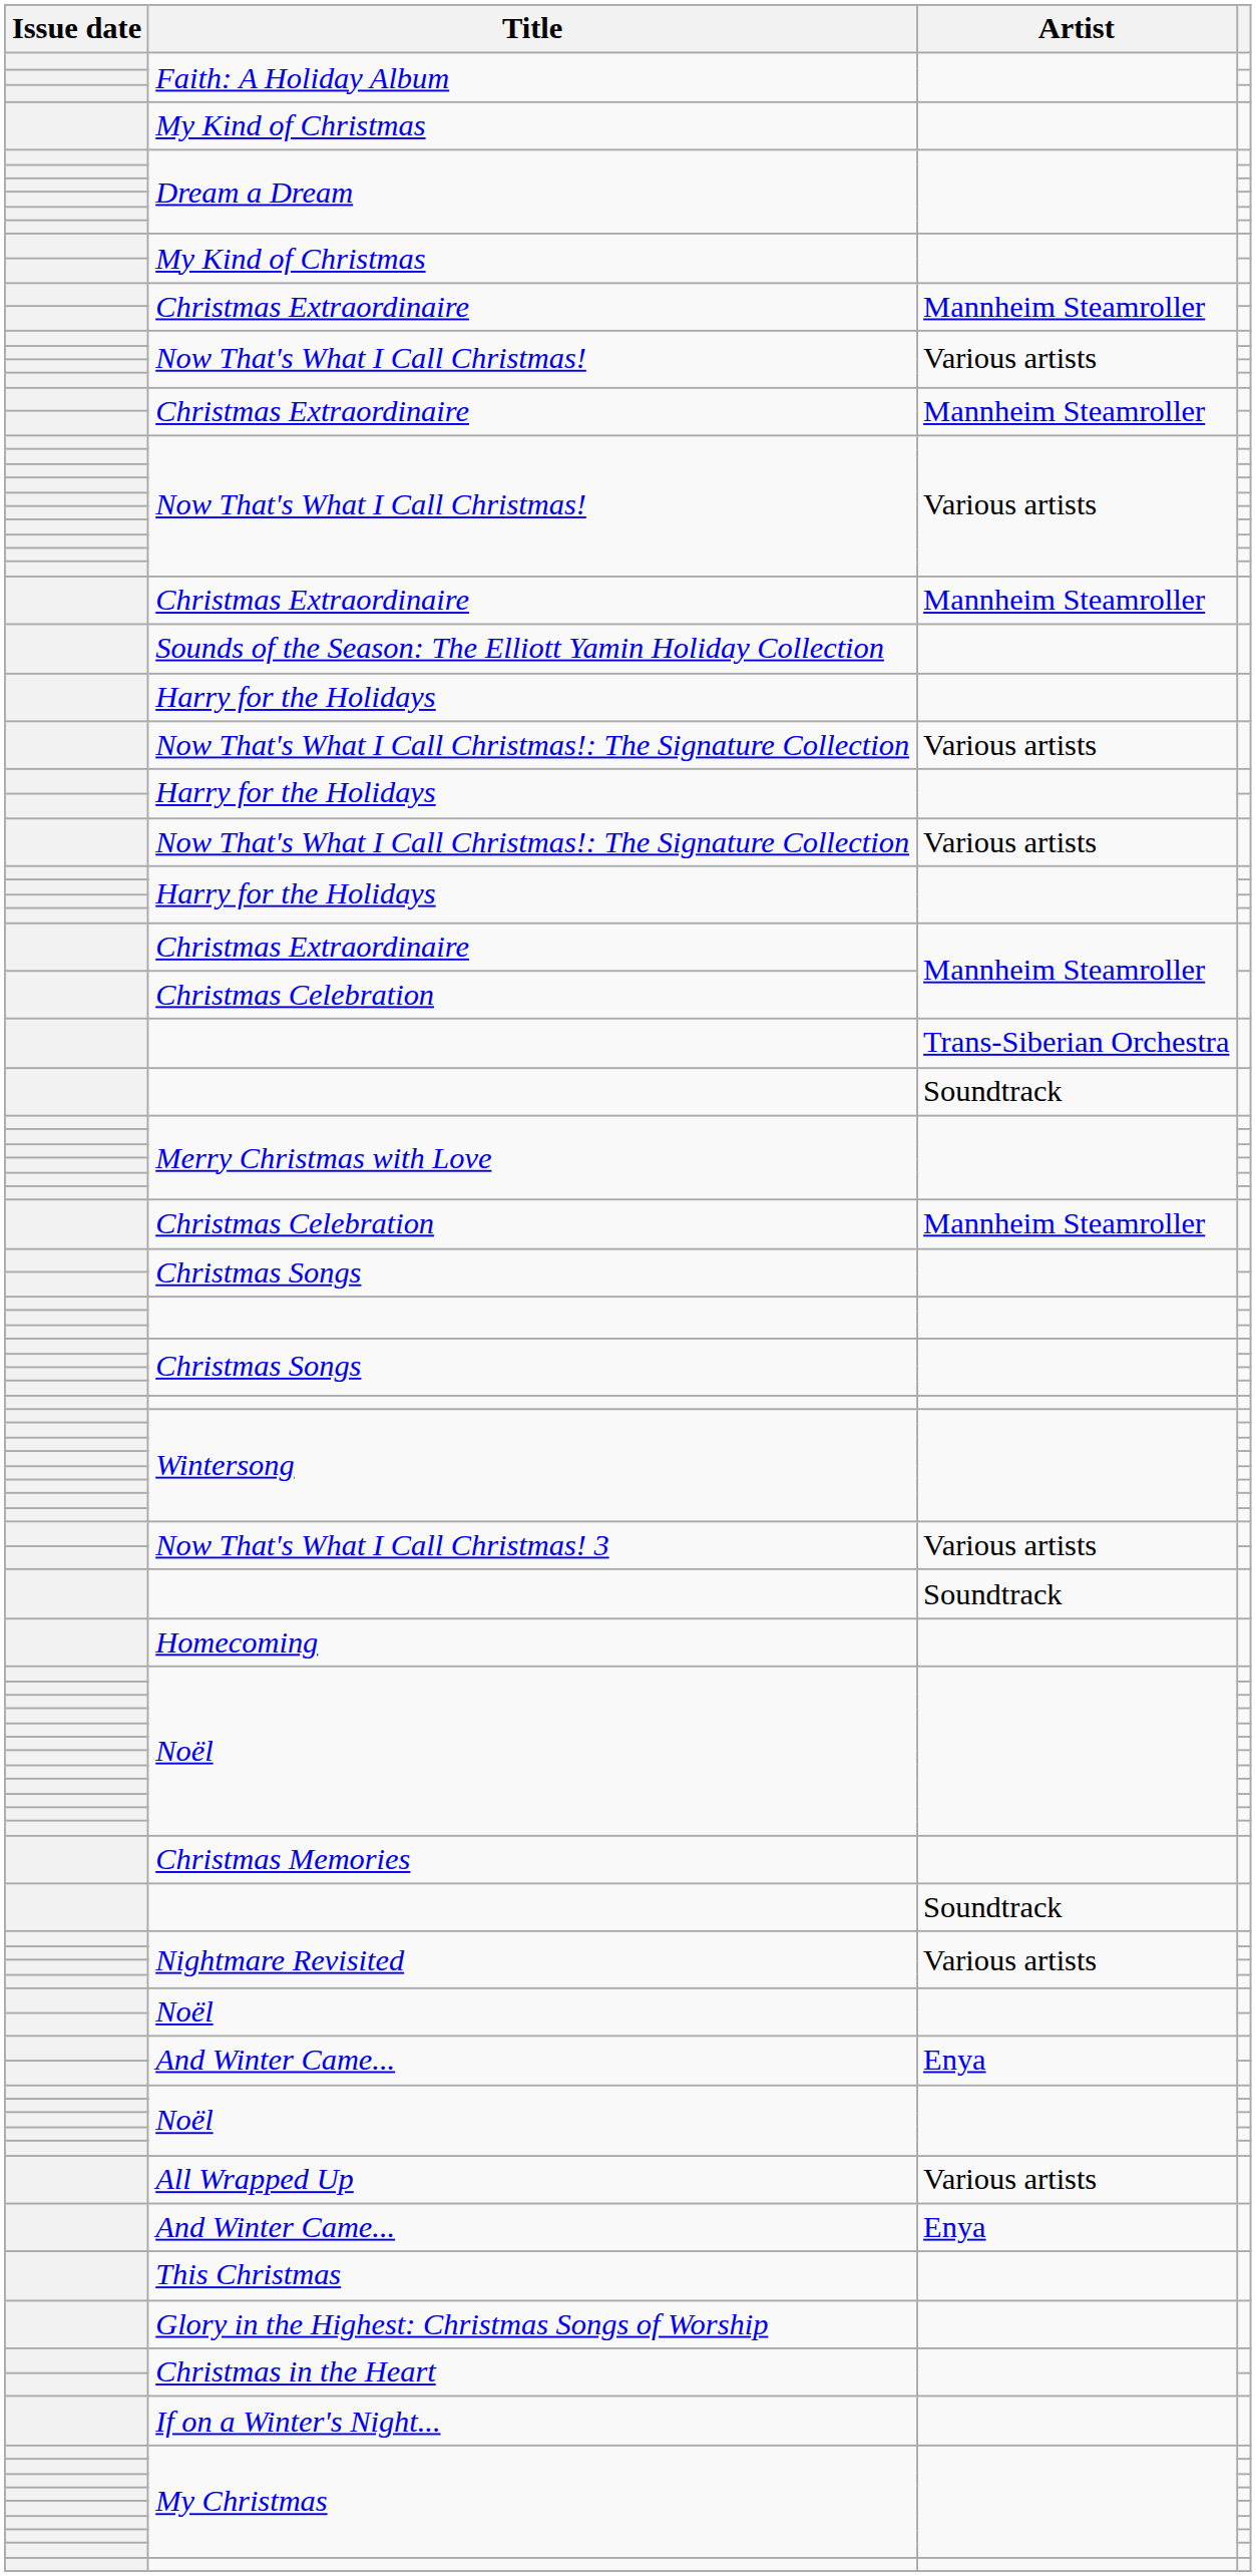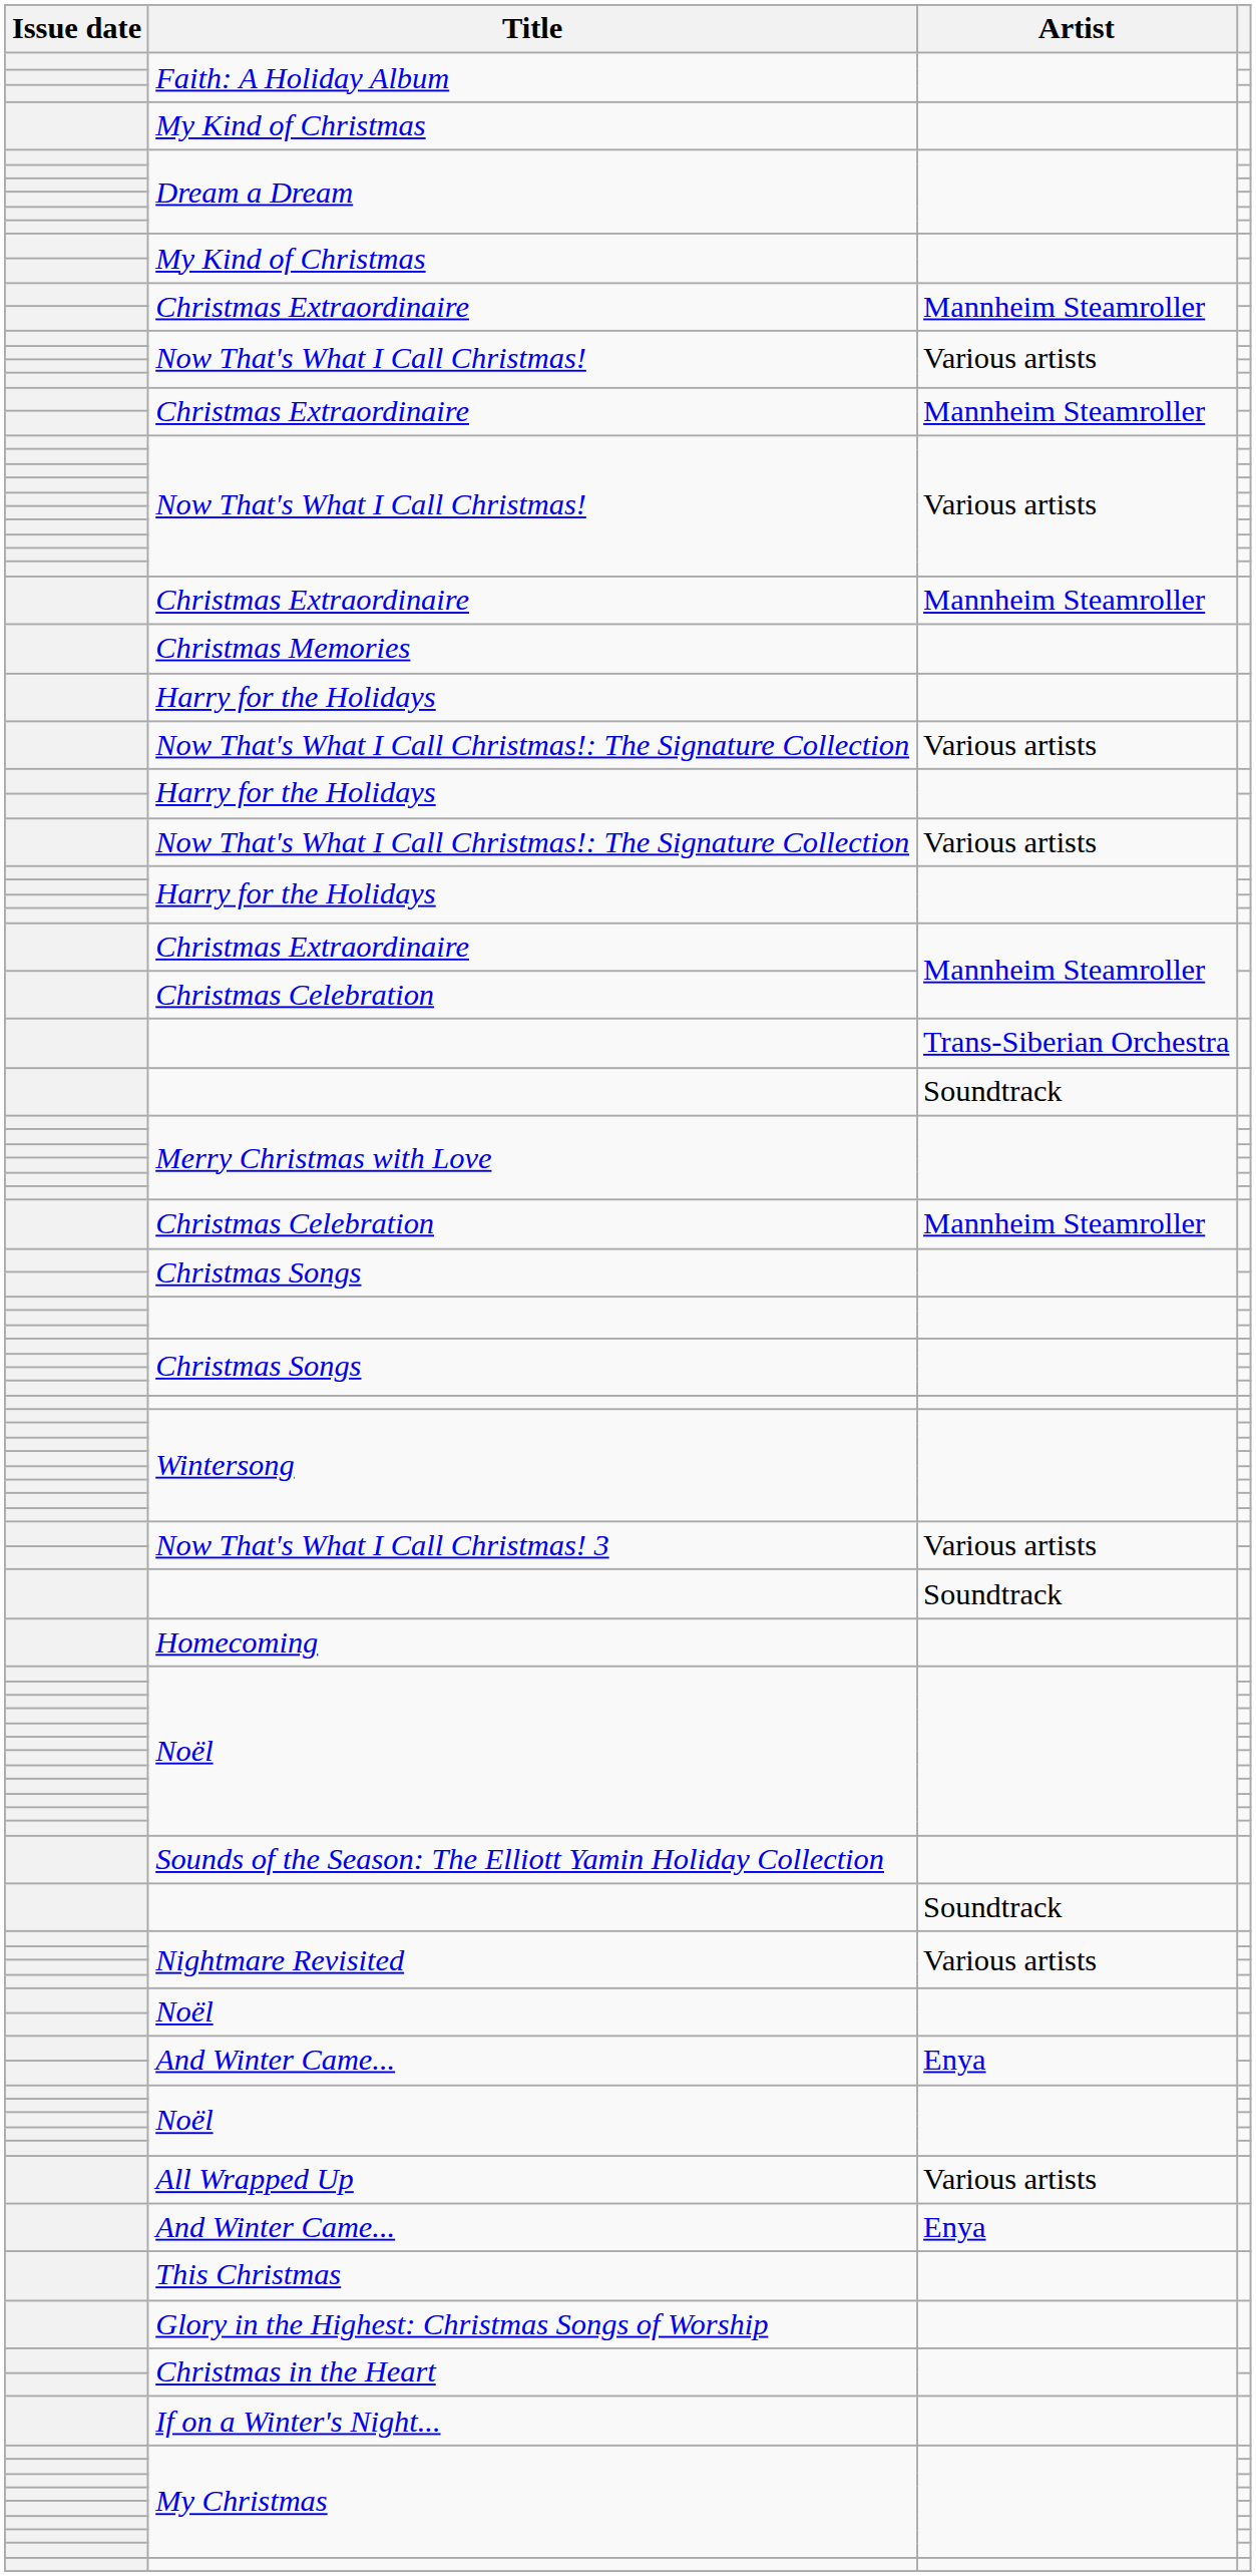rows swapped: Christmas Memories <-> Sounds of the Season: The Elliott Yamin Holiday Collection
